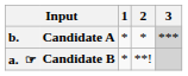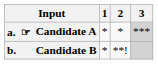Candidate A | column 1: b. -> a. ☞
Candidate B | column 1: a. ☞ -> b.
